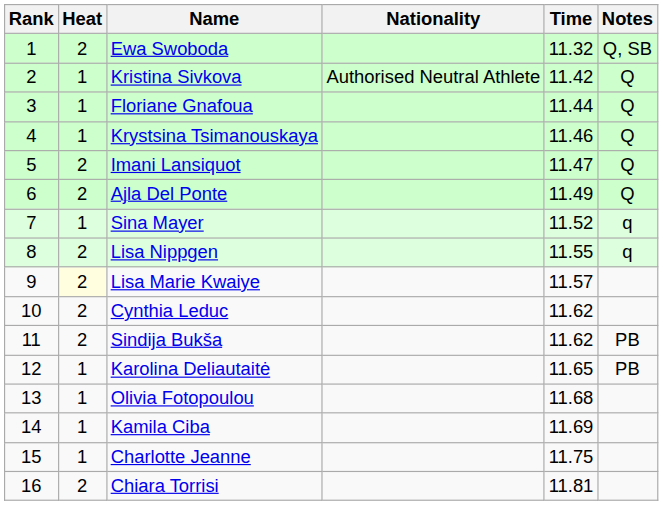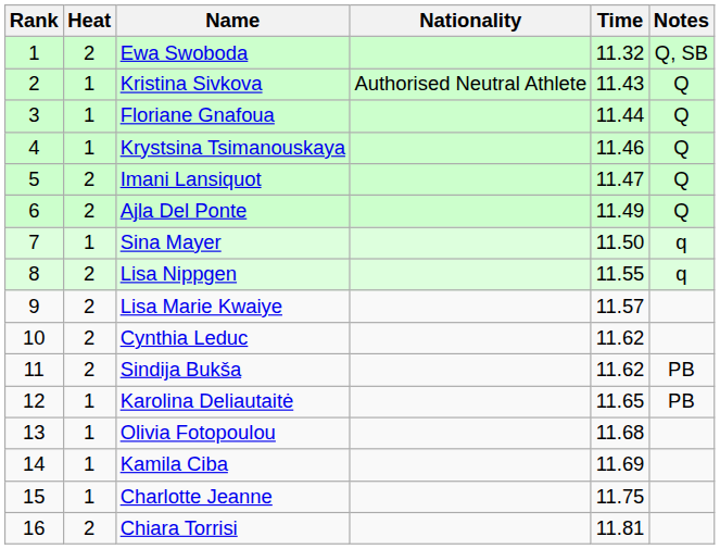Kristina Sivkova | Time: 11.42 -> 11.43
Sina Mayer | Time: 11.52 -> 11.50
Lisa Marie Kwaiye | Heat: lightyellow background -> no background
